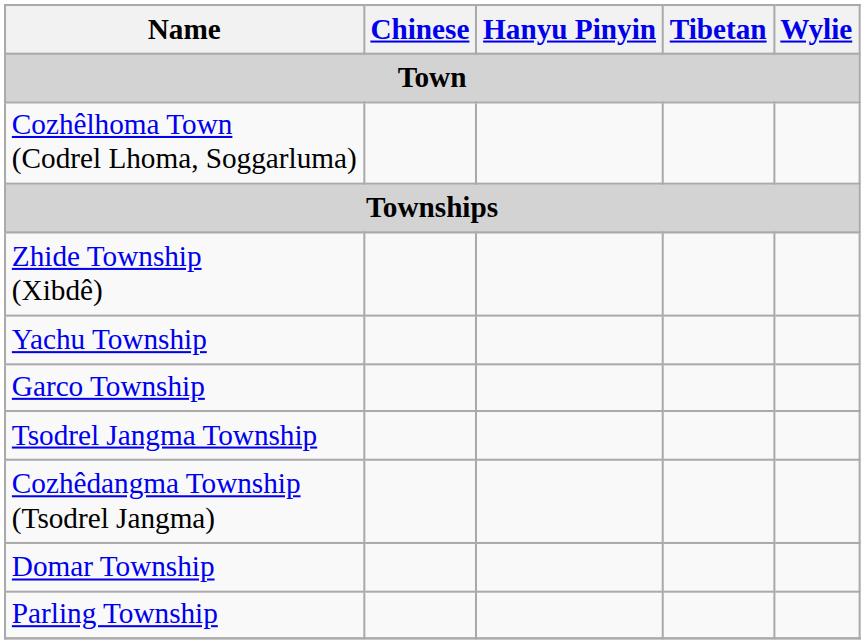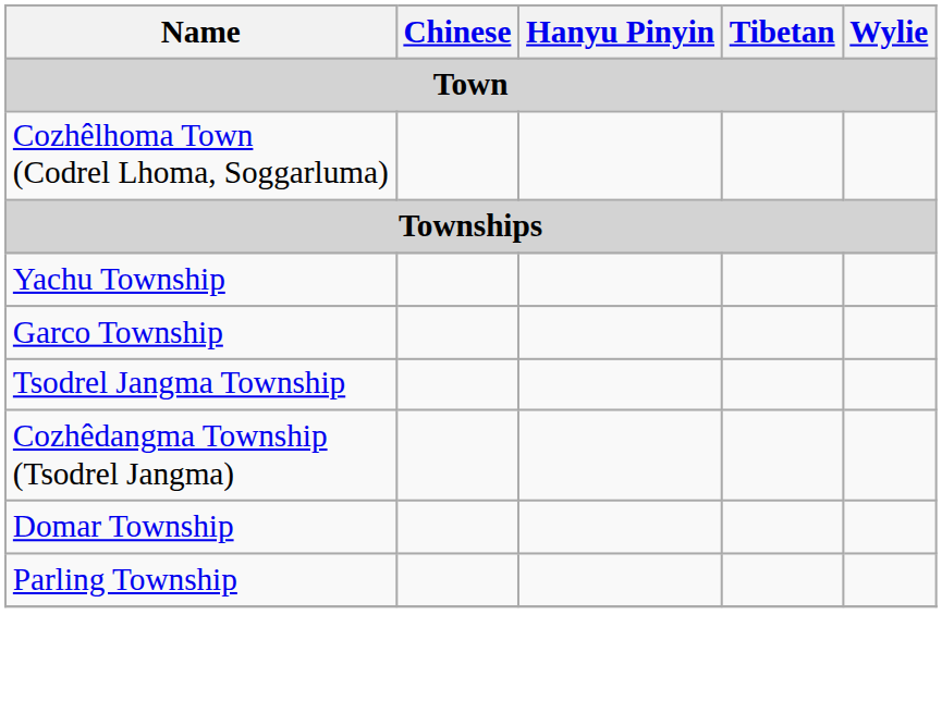- row: Zhide Township (Xibdê)
